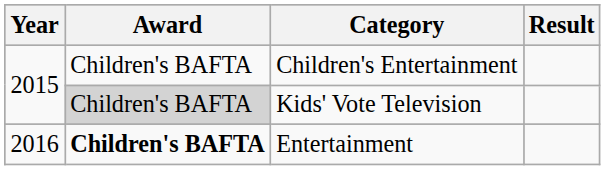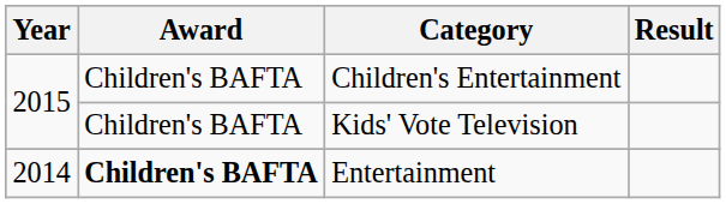Kids' Vote Television | Award: lightgrey background -> no background
Entertainment | Year: 2016 -> 2014
